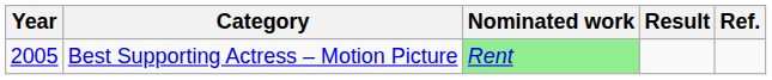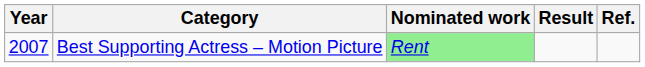Best Supporting Actress – Motion Picture | Year: 2005 -> 2007
